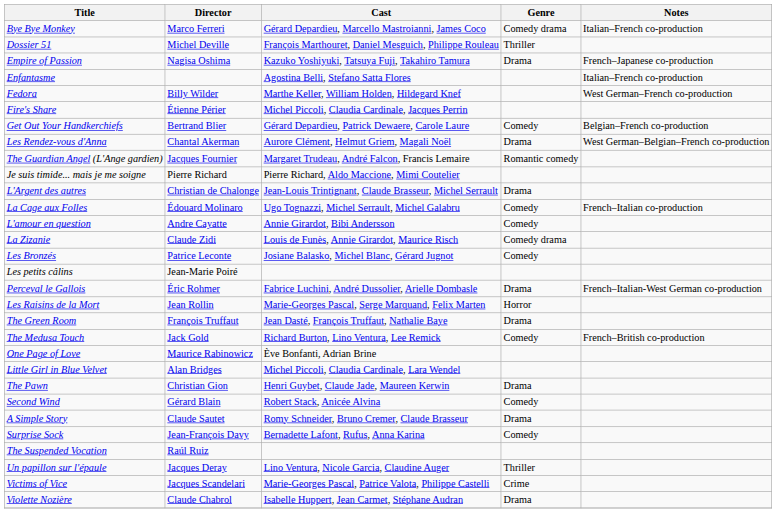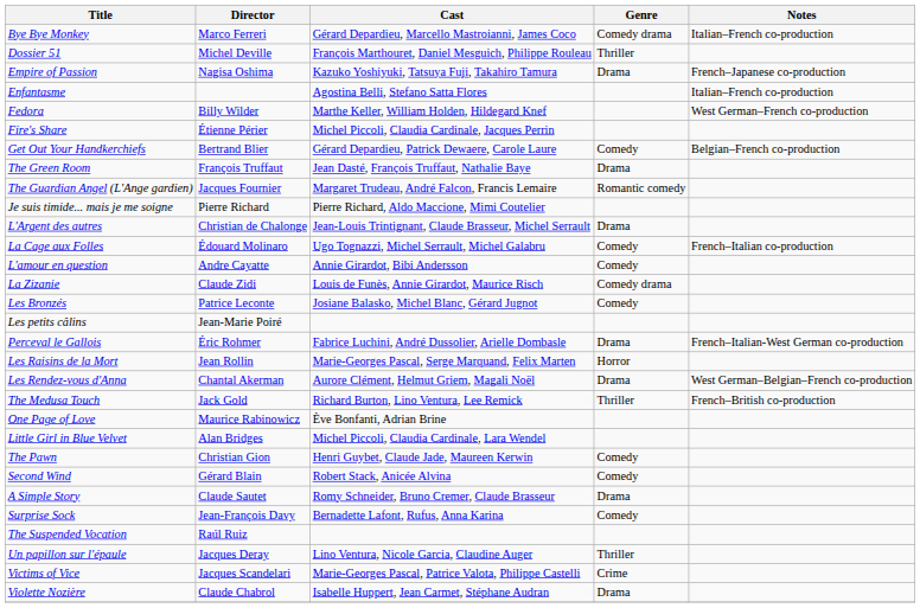rows swapped: The Green Room <-> Les Rendez-vous d'Anna
The Medusa Touch | Genre: Comedy -> Thriller
The Pawn | Genre: Drama -> Comedy
